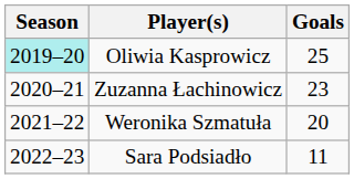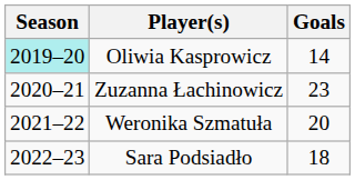Oliwia Kasprowicz | Goals: 25 -> 14
Sara Podsiadło | Goals: 11 -> 18
